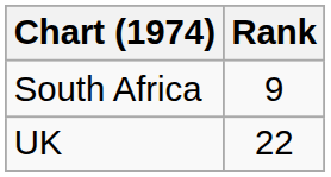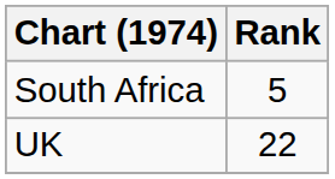South Africa | Rank: 9 -> 5
